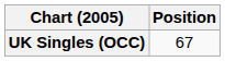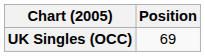UK Singles (OCC) | Position: 67 -> 69
